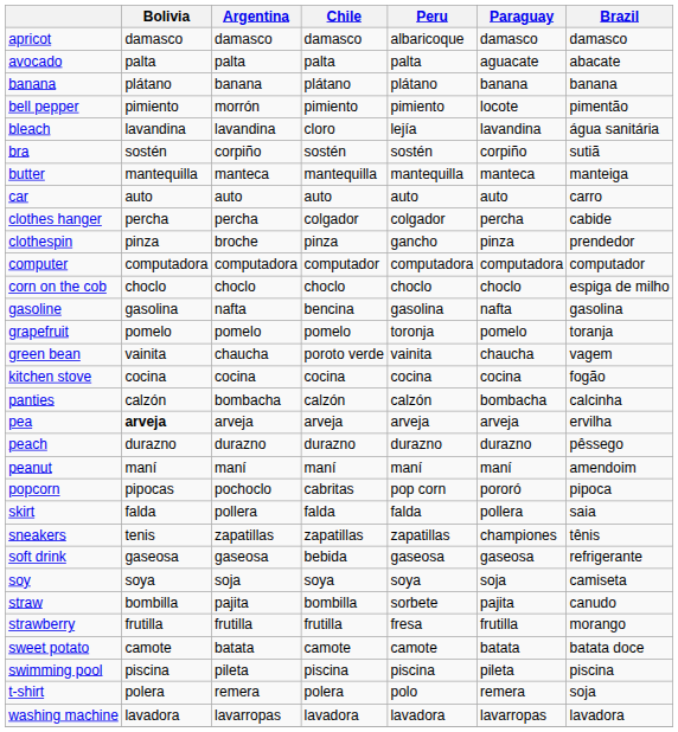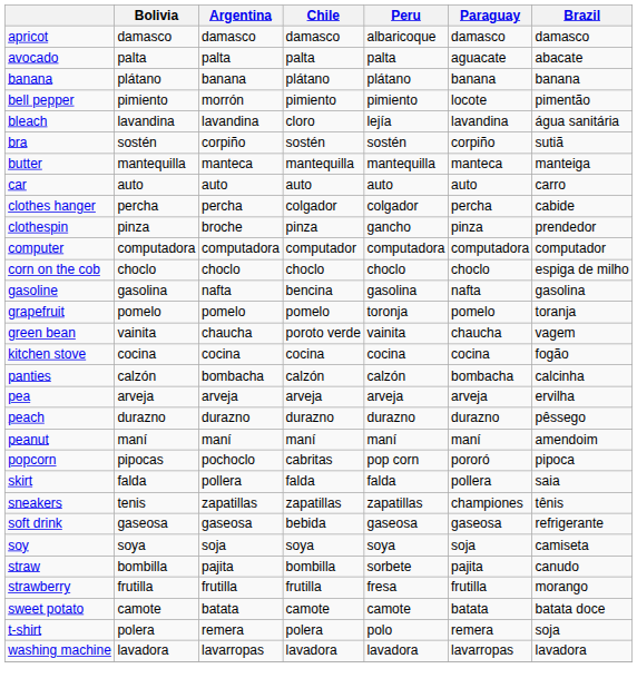pea | Bolivia: bold -> normal
- row: swimming pool | piscina | pileta | piscina | piscina | pileta | piscina
